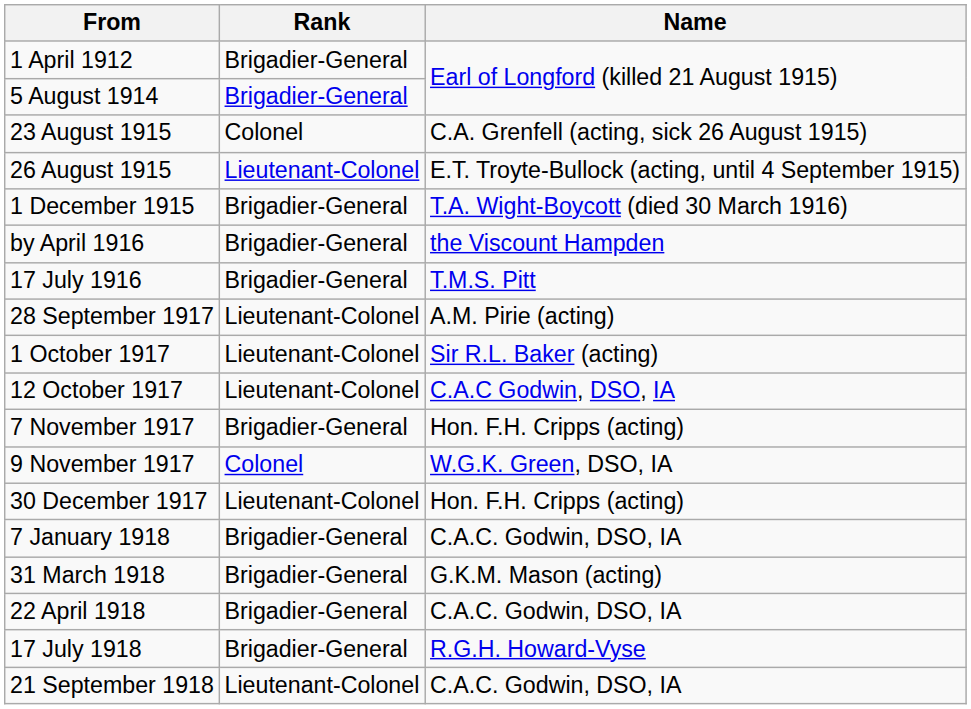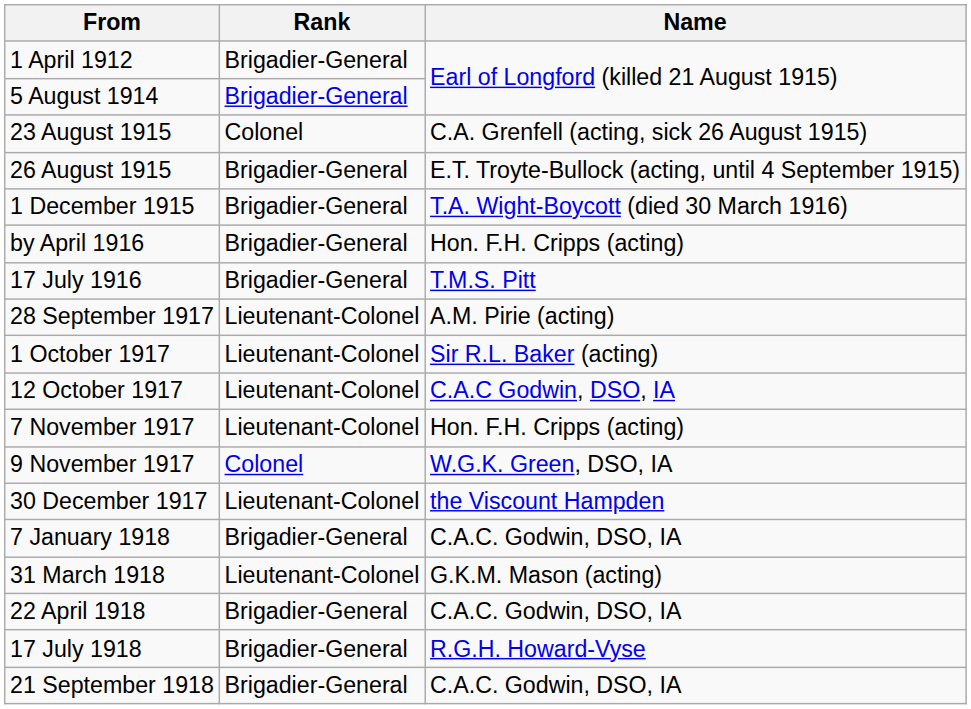26 August 1915 | Rank: Lieutenant-Colonel -> Brigadier-General
by April 1916 | Name: the Viscount Hampden -> Hon. F.H. Cripps (acting)
7 November 1917 | Rank: Brigadier-General -> Lieutenant-Colonel
30 December 1917 | Name: Hon. F.H. Cripps (acting) -> the Viscount Hampden
31 March 1918 | Rank: Brigadier-General -> Lieutenant-Colonel
21 September 1918 | Rank: Lieutenant-Colonel -> Brigadier-General
